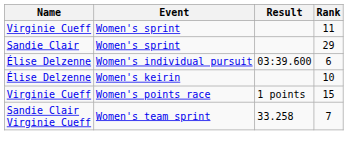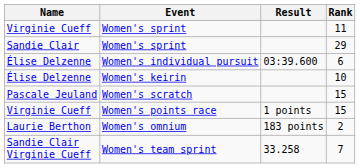+ row: Pascale Jeuland | Women's scratch | 15
+ row: Laurie Berthon | Women's omnium | 183 points | 2
